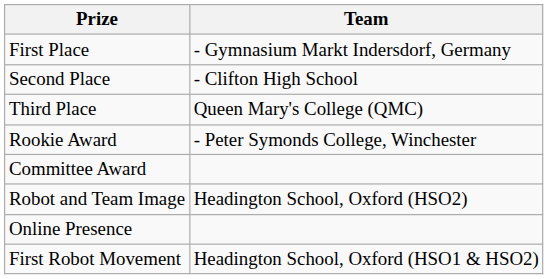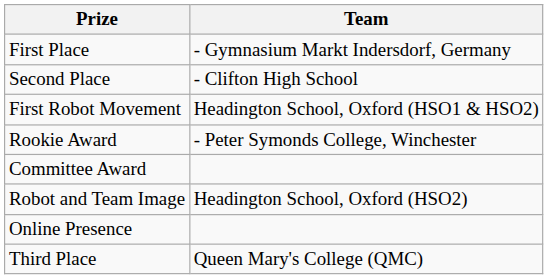rows swapped: Third Place <-> First Robot Movement
